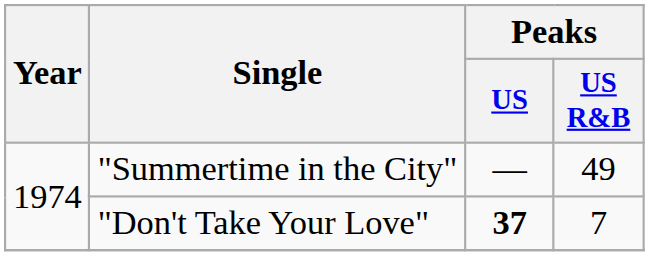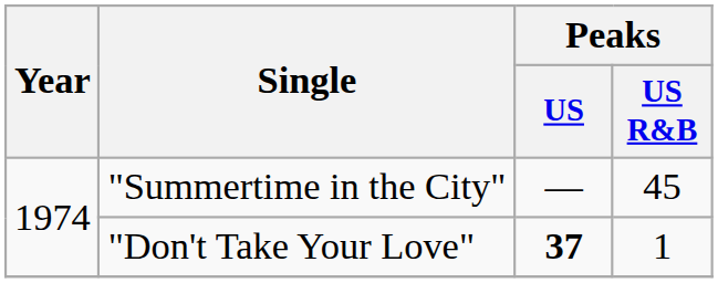"Summertime in the City" | Peaks / US R&B: 49 -> 45
"Don't Take Your Love" | Peaks / US R&B: 7 -> 1
